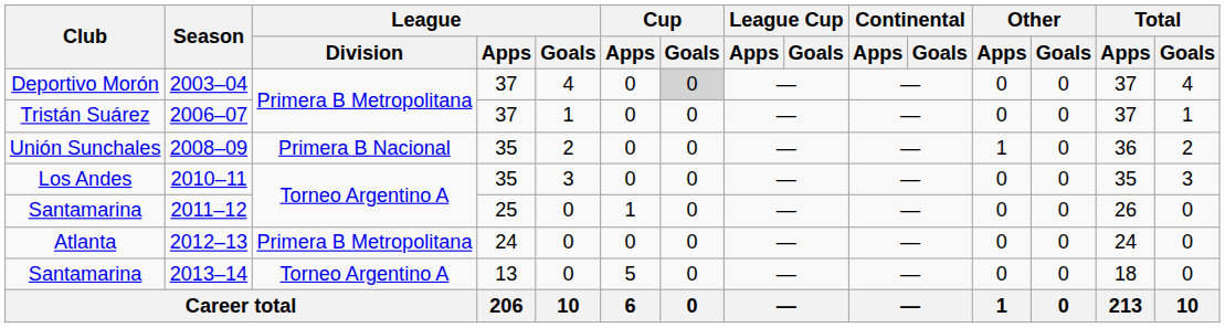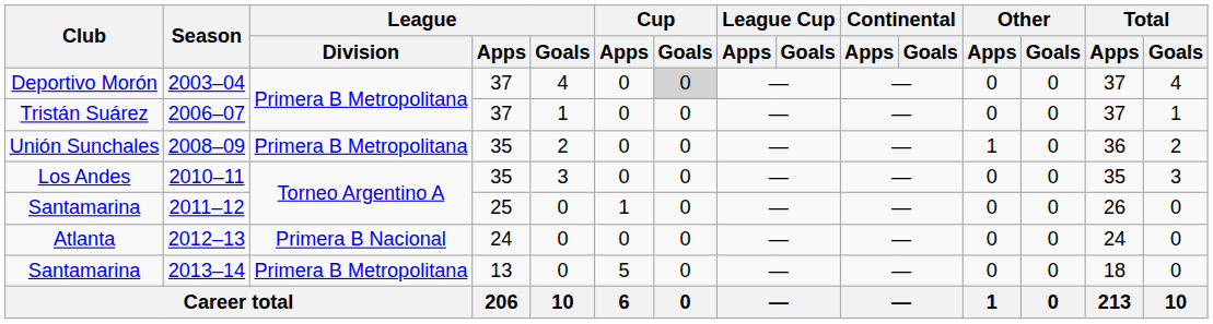2008–09 | League / Division: Primera B Nacional -> Primera B Metropolitana
2012–13 | League / Division: Primera B Metropolitana -> Primera B Nacional
2013–14 | League / Division: Torneo Argentino A -> Primera B Metropolitana
